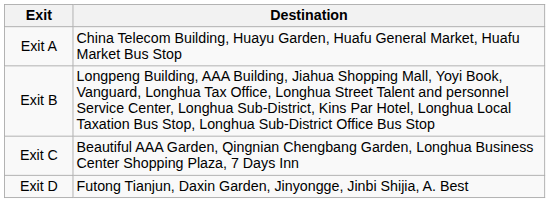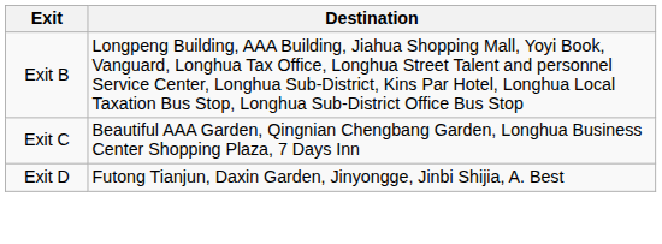- row: Exit A | China Telecom Building, Huayu Garden, Huafu General Market, Huafu Market Bus Stop
